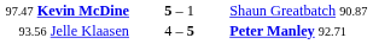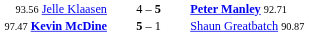rows swapped: 93.56 Jelle Klaasen <-> 97.47 Kevin McDine
